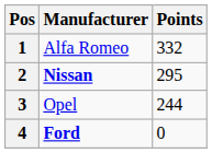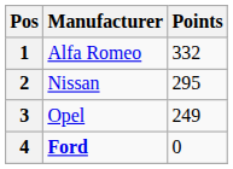2 | Manufacturer: bold -> normal
3 | Points: 244 -> 249
